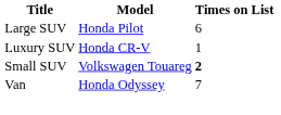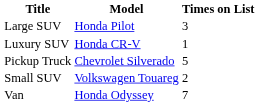Large SUV | Times on List: 6 -> 3
+ row: Pickup Truck | Chevrolet Silverado | 5
Small SUV | Times on List: bold -> normal
